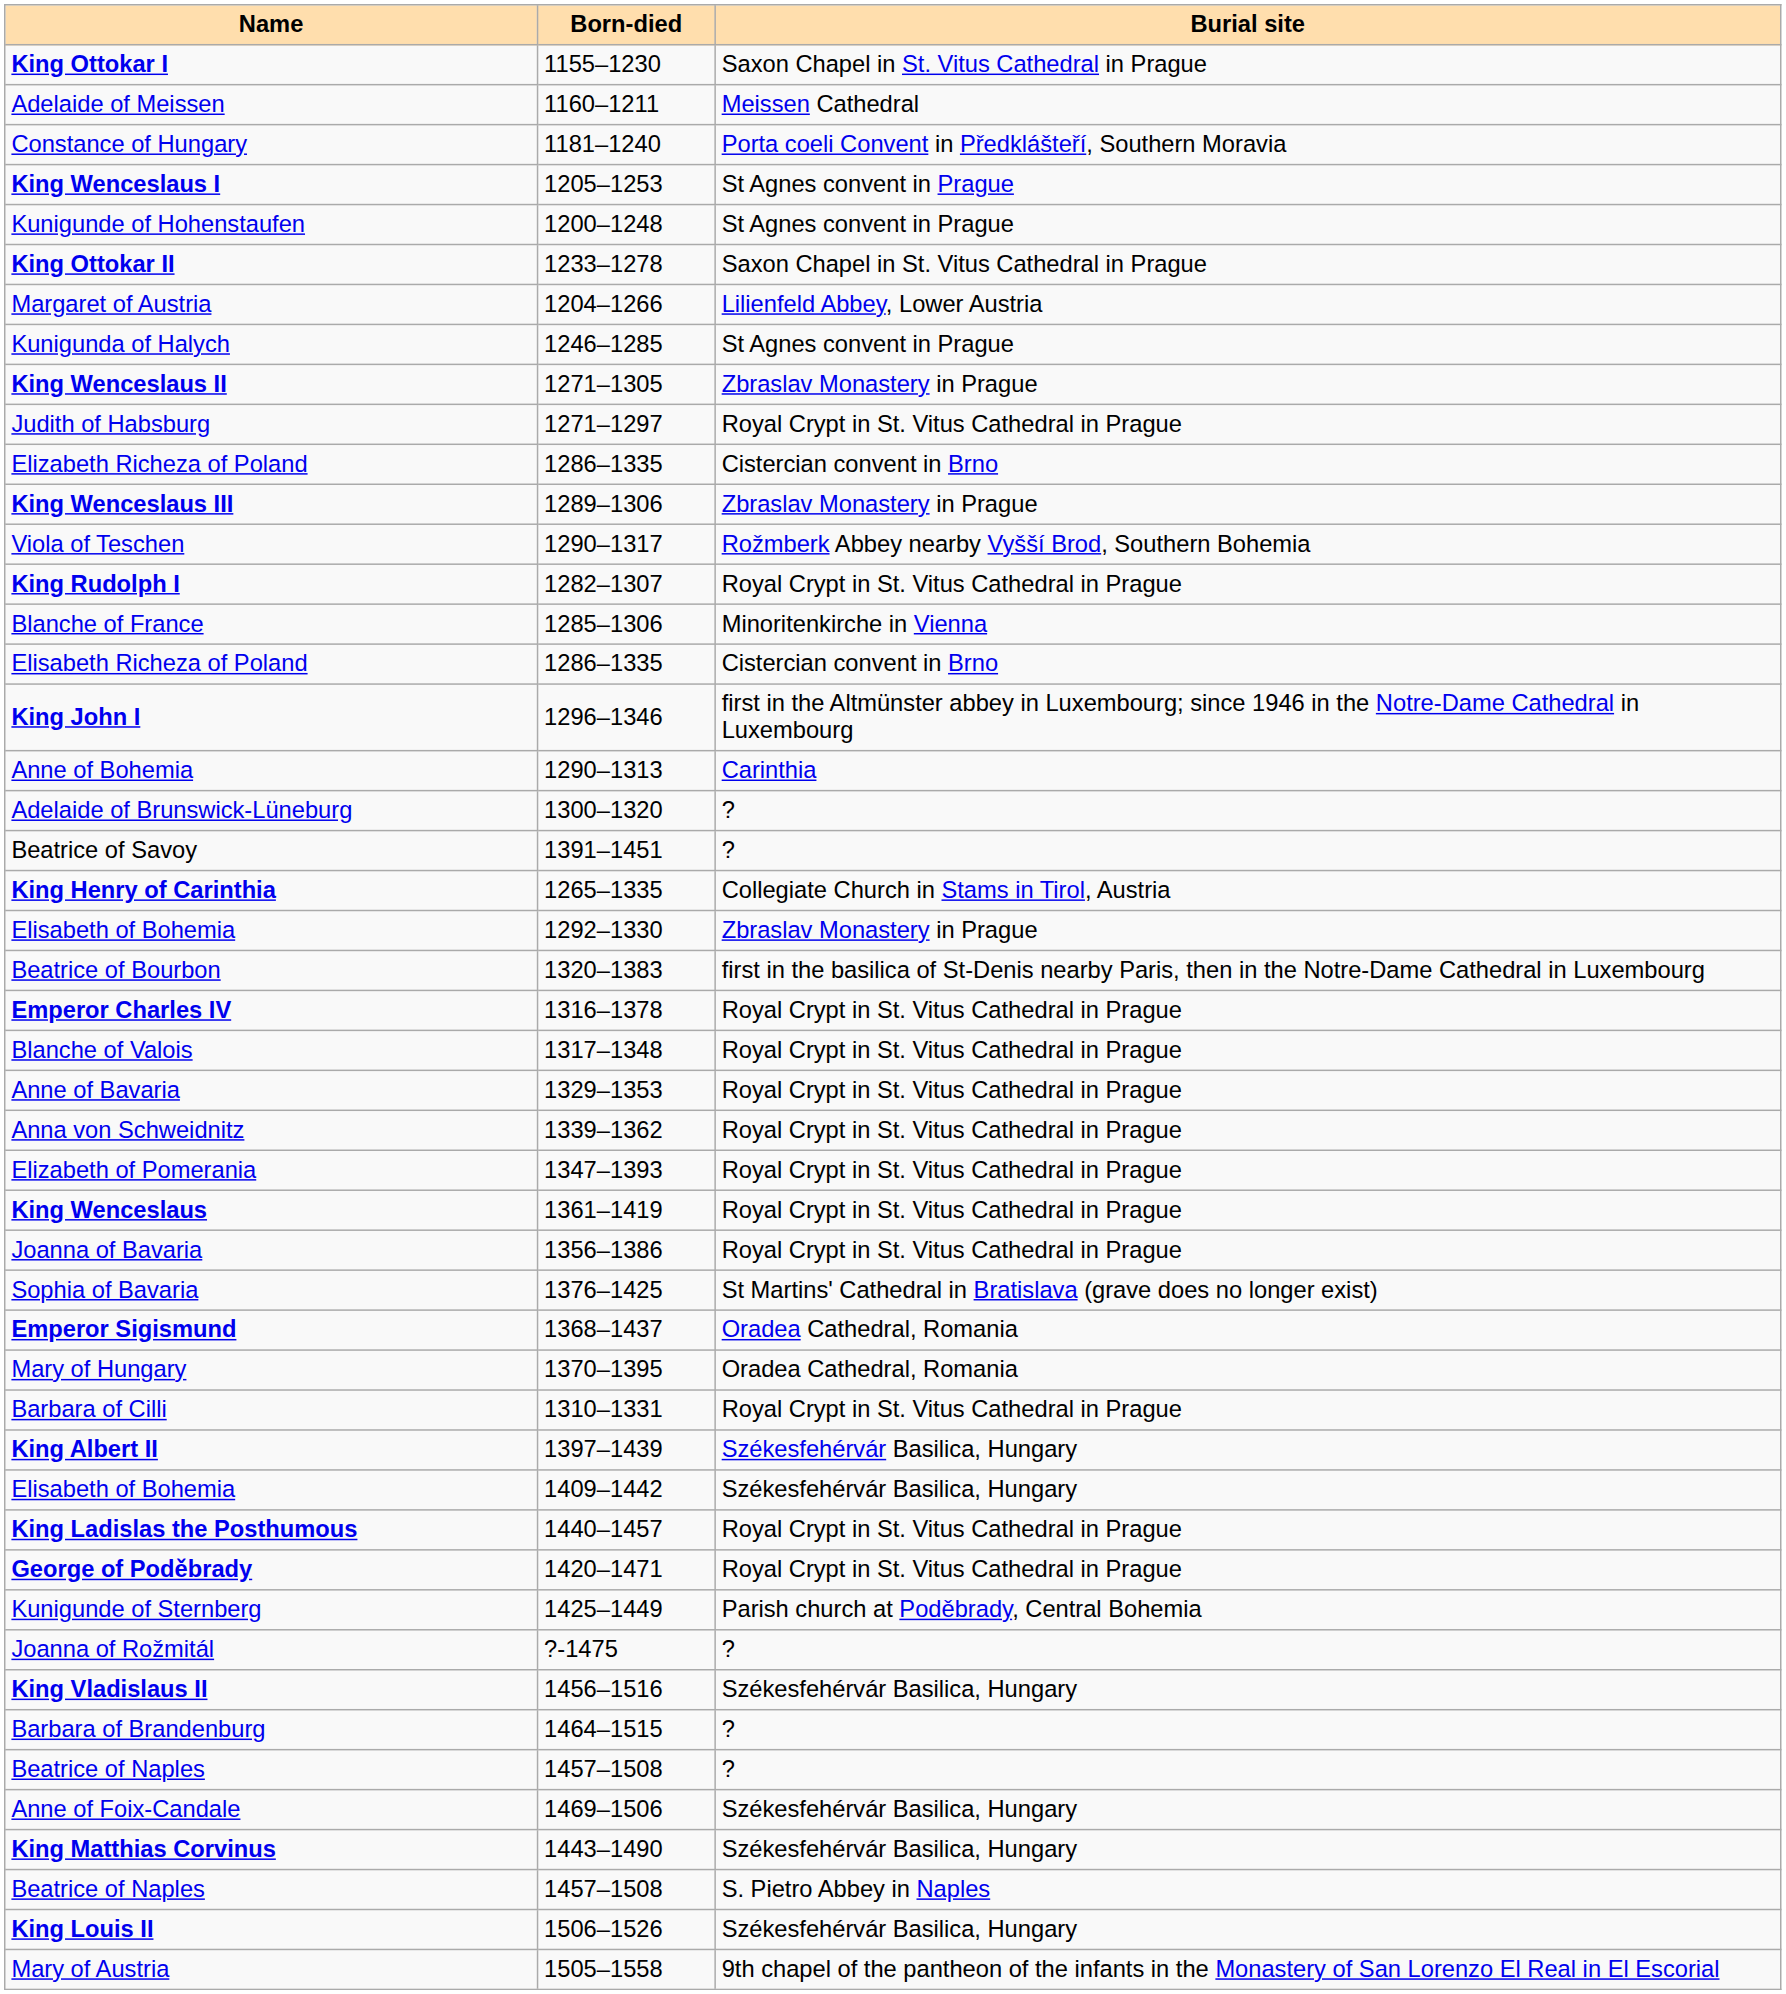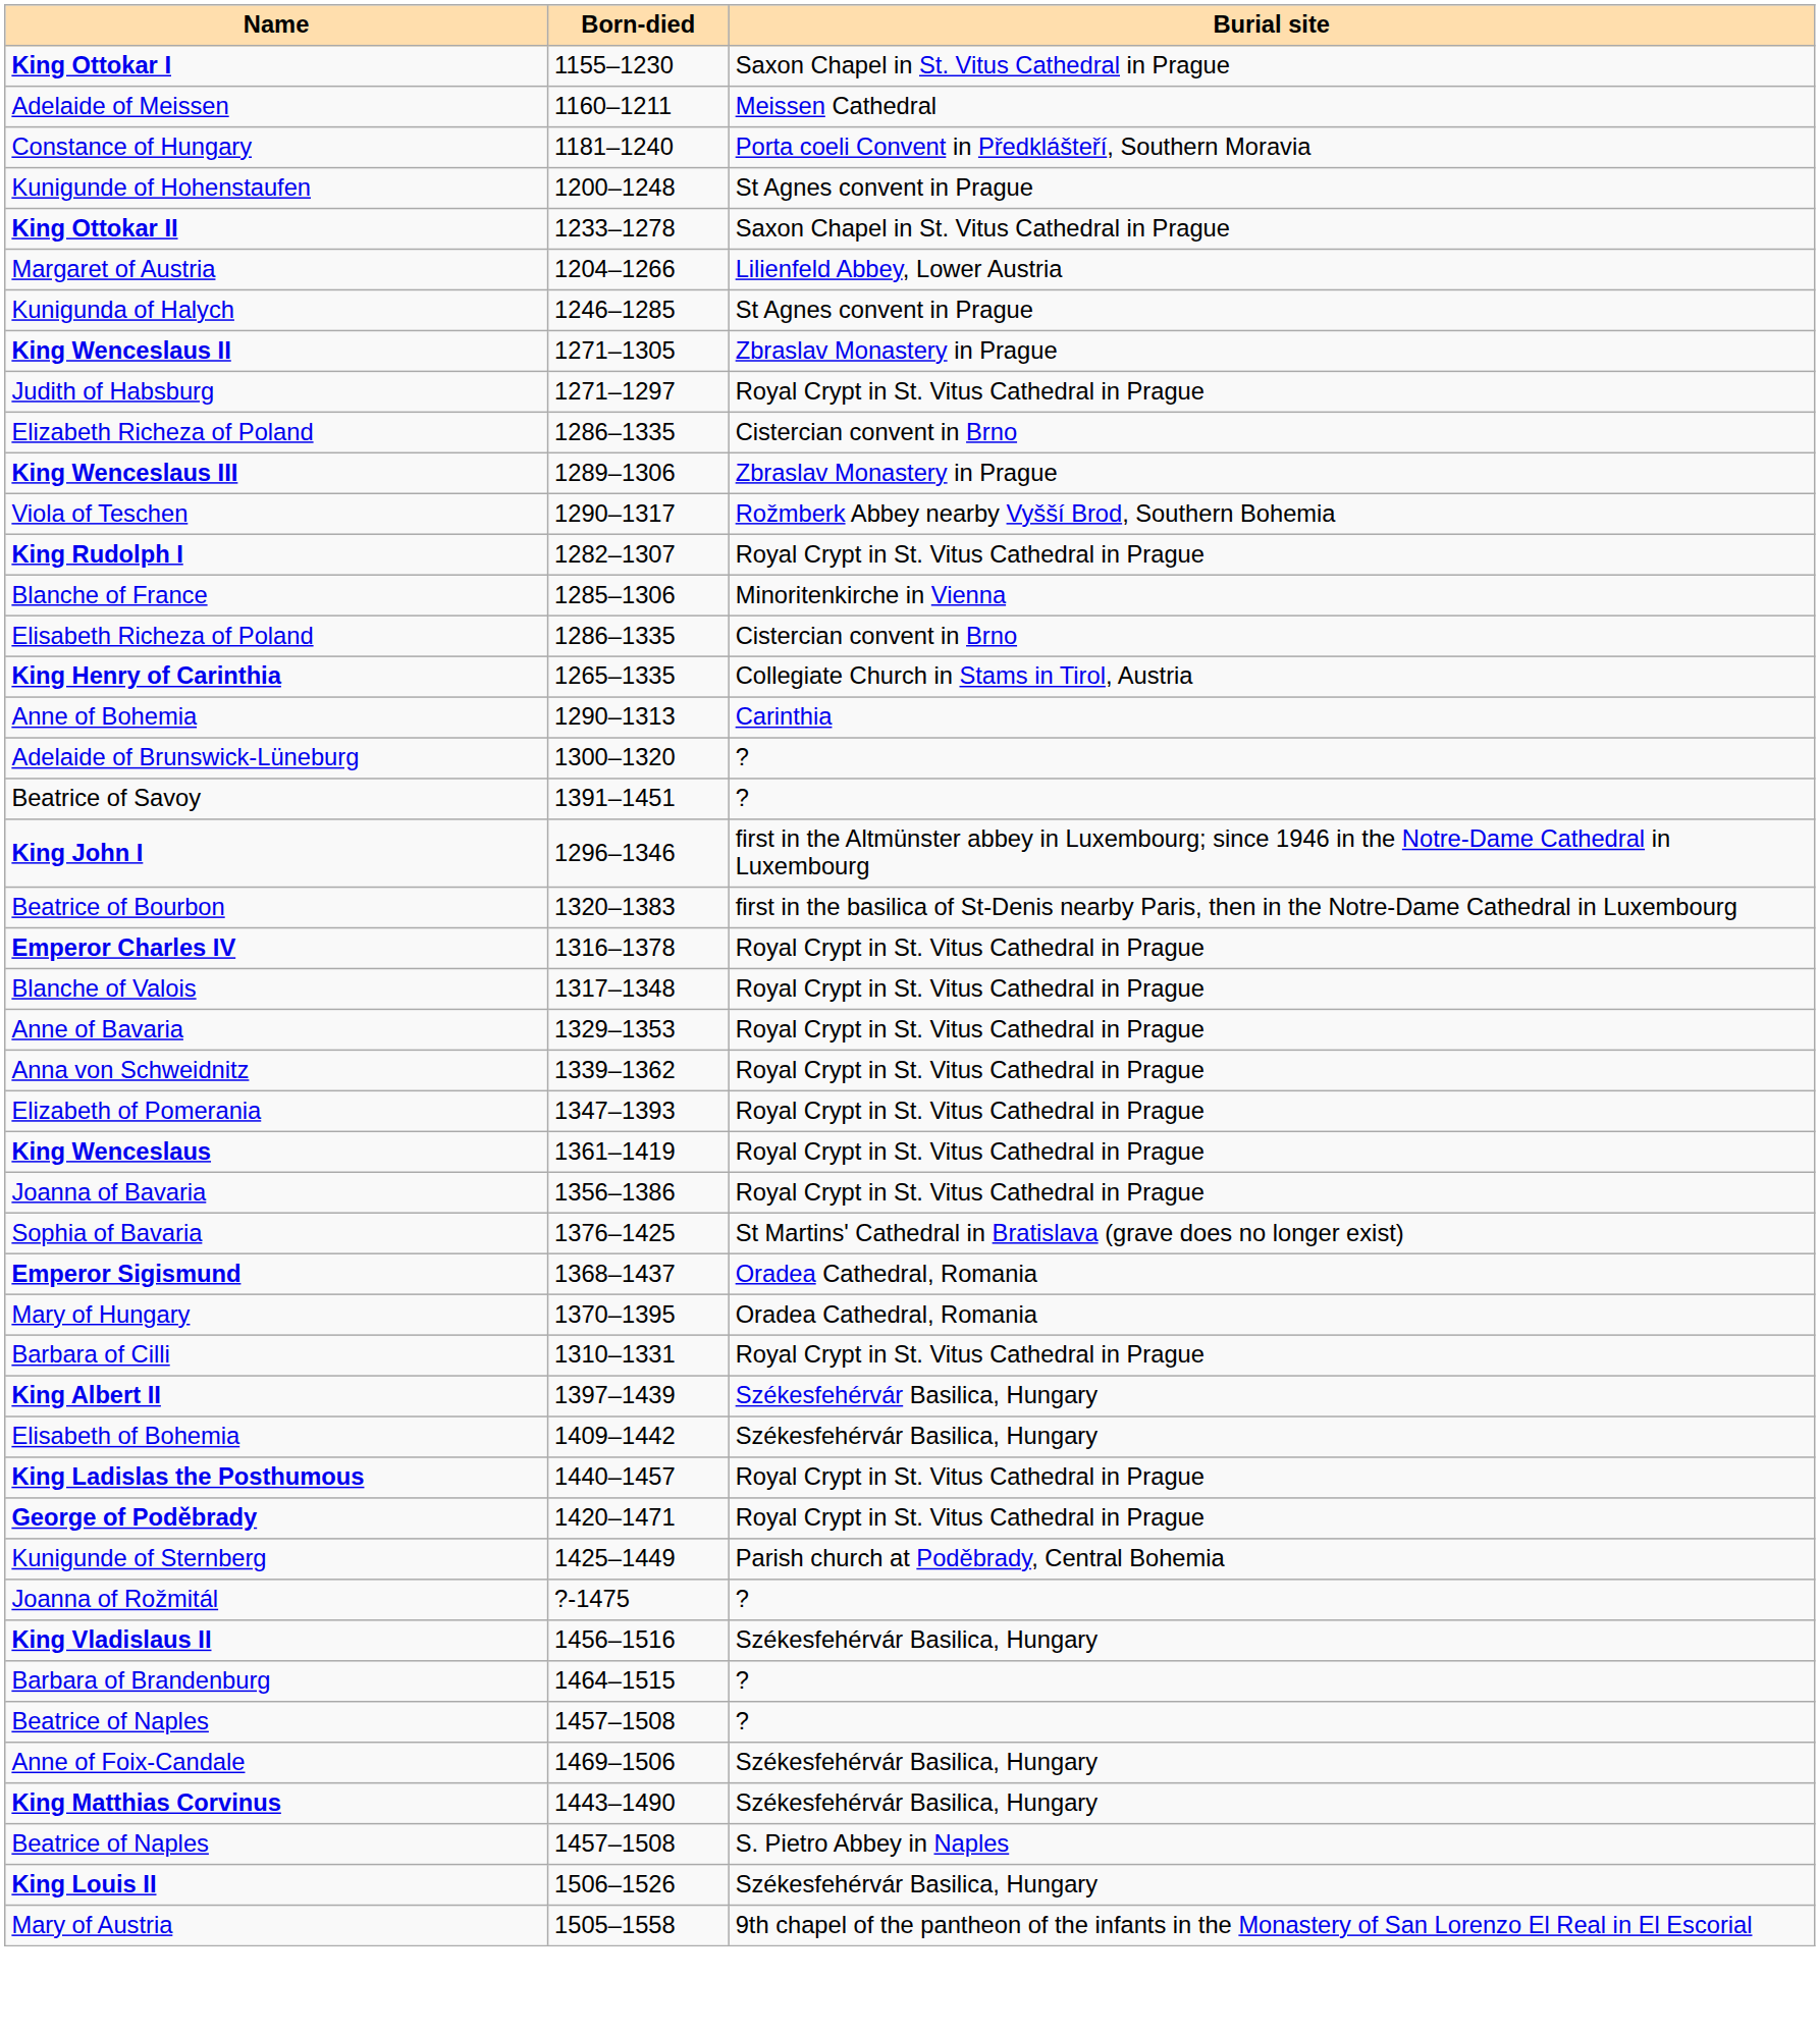- row: King Wenceslaus I | 1205–1253 | St Agnes convent in Prague
rows swapped: King Henry of Carinthia <-> King John I
- row: Elisabeth of Bohemia | 1292–1330 | Zbraslav Monastery in Prague
